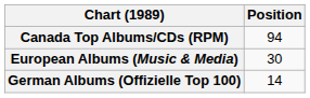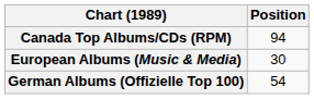German Albums (Offizielle Top 100) | Position: 14 -> 54
